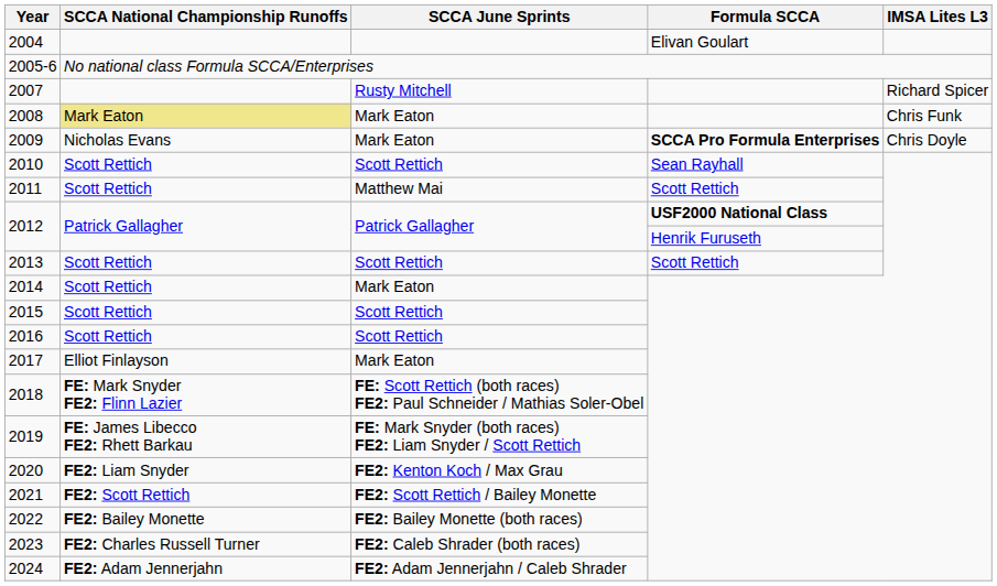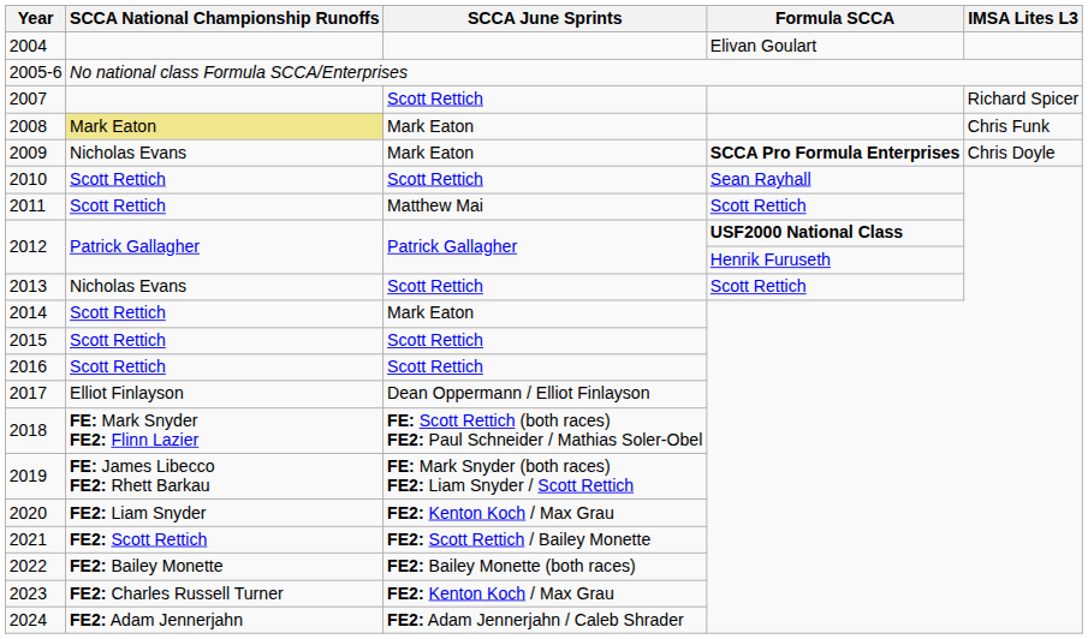2007 | SCCA June Sprints: Rusty Mitchell -> Scott Rettich
2013 | SCCA National Championship Runoffs: Scott Rettich -> Nicholas Evans
2017 | SCCA June Sprints: Mark Eaton -> Dean Oppermann / Elliot Finlayson
2023 | SCCA June Sprints: FE2: Caleb Shrader (both races) -> FE2: Kenton Koch / Max Grau
